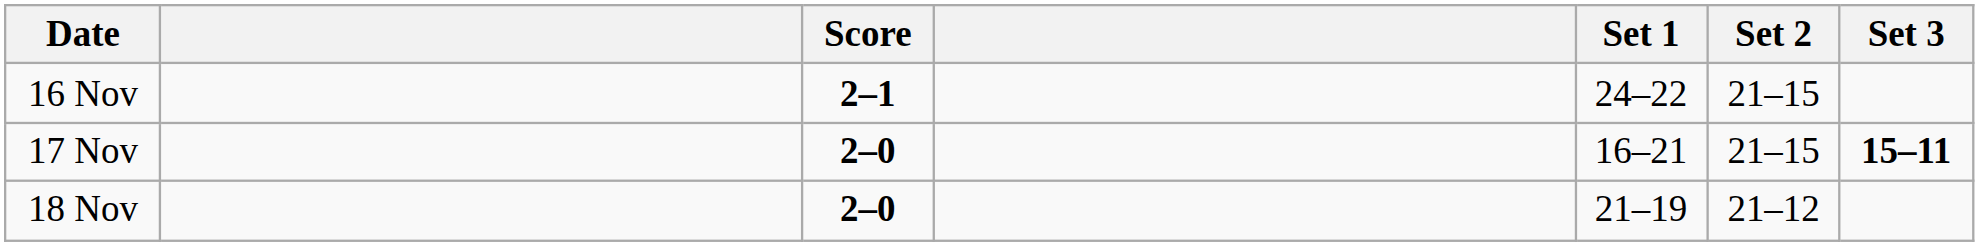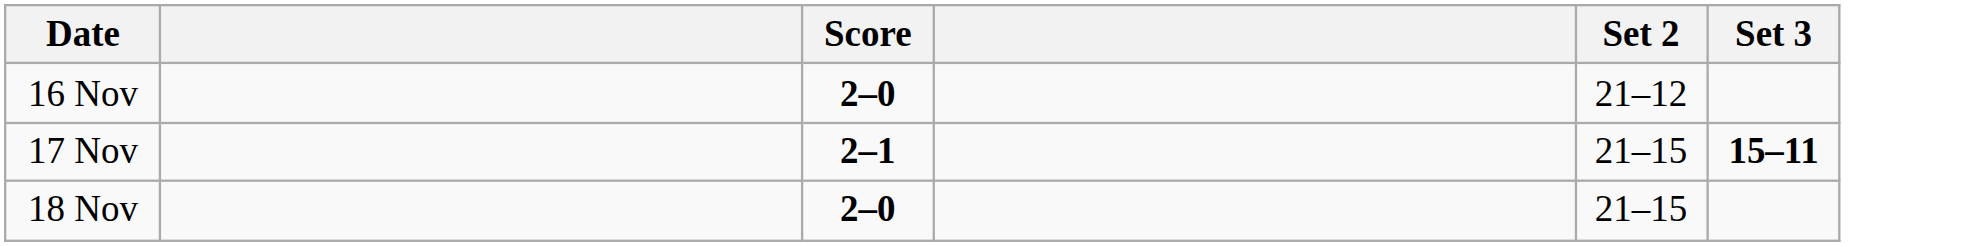- column: Set 1 | 24–22 | 16–21 | 21–19
16 Nov | Score: 2–1 -> 2–0
16 Nov | Set 2: 21–15 -> 21–12
17 Nov | Score: 2–0 -> 2–1
18 Nov | Set 2: 21–12 -> 21–15
